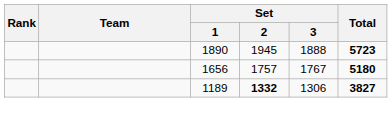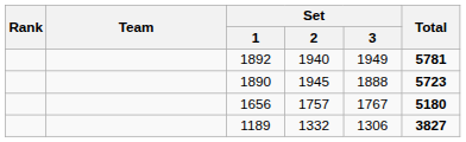+ row: 1892 | 1940 | 1949 | 5781
1189 | Set / 2: bold -> normal
